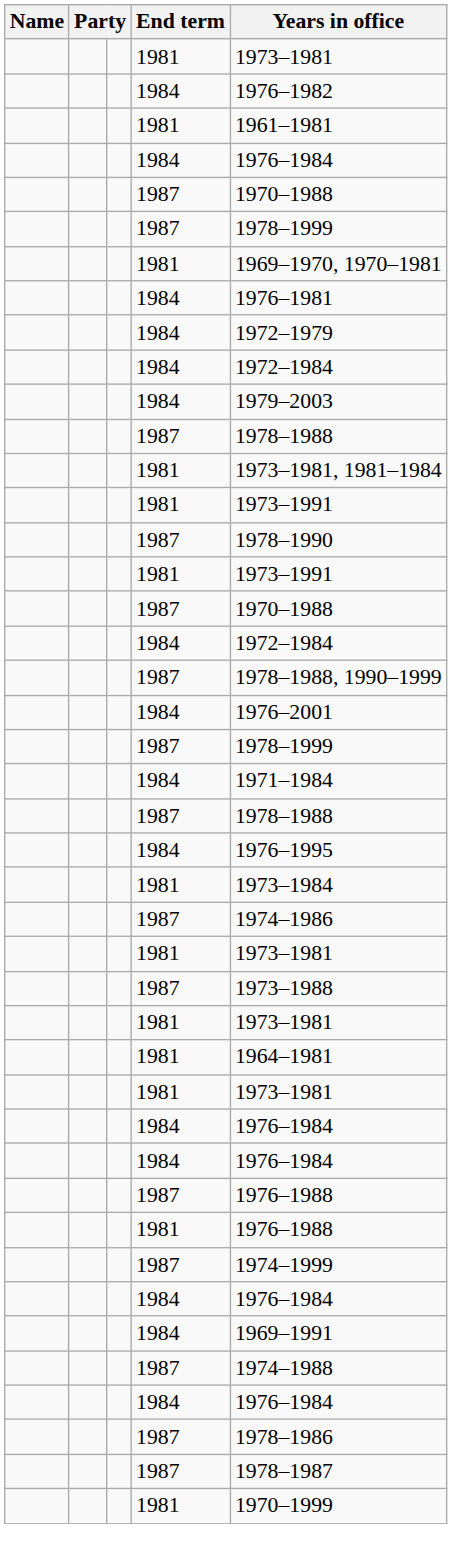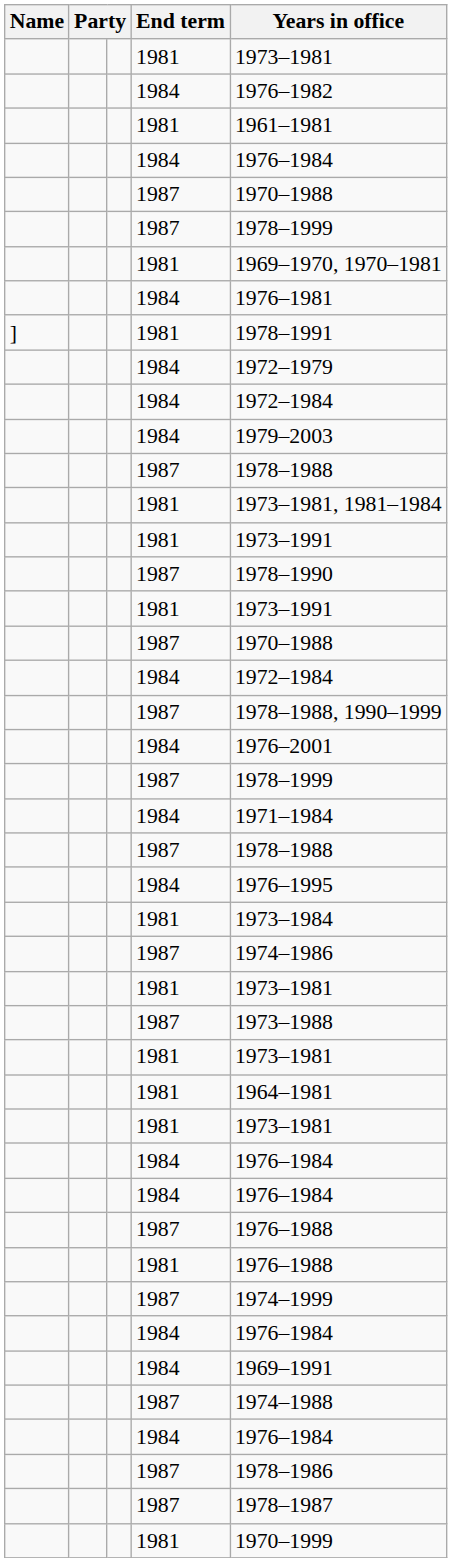+ row: ] | 1981 | 1978–1991
